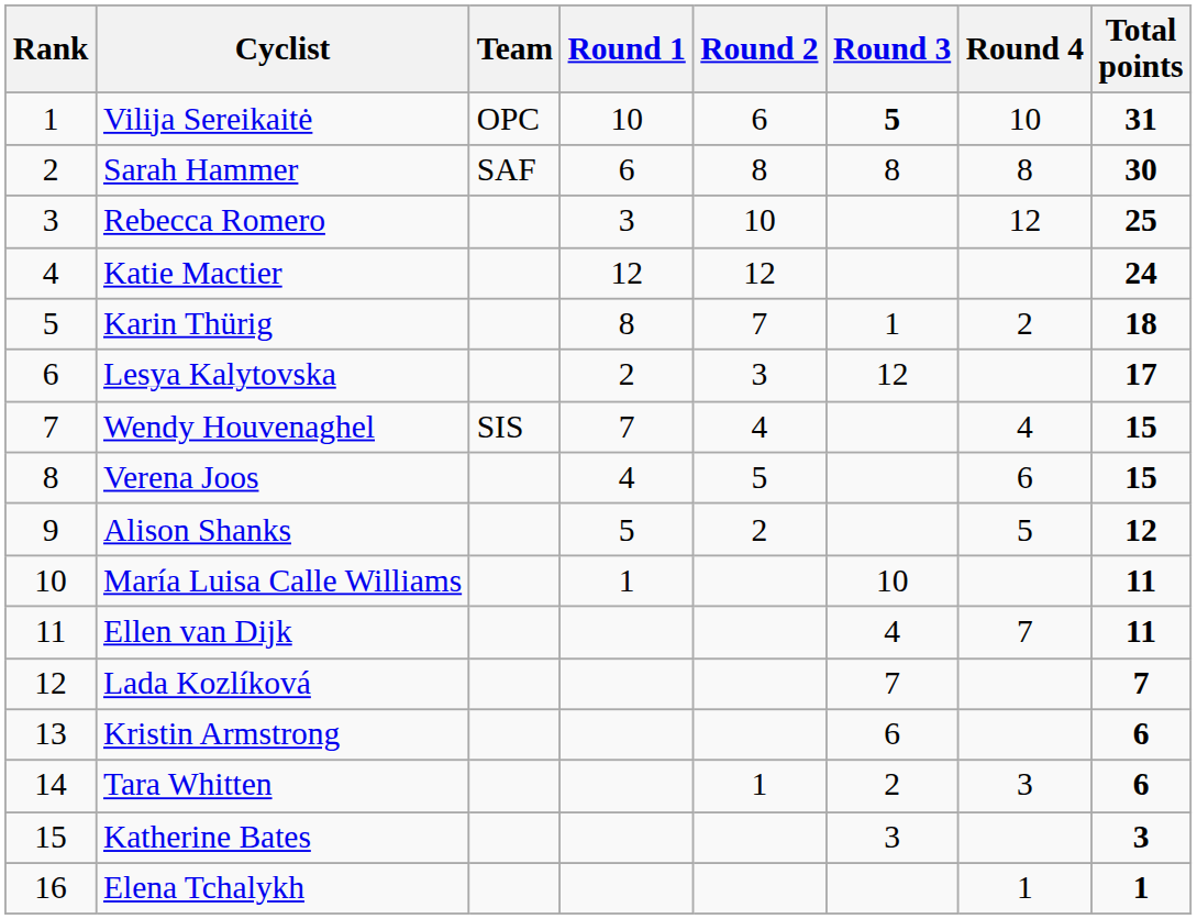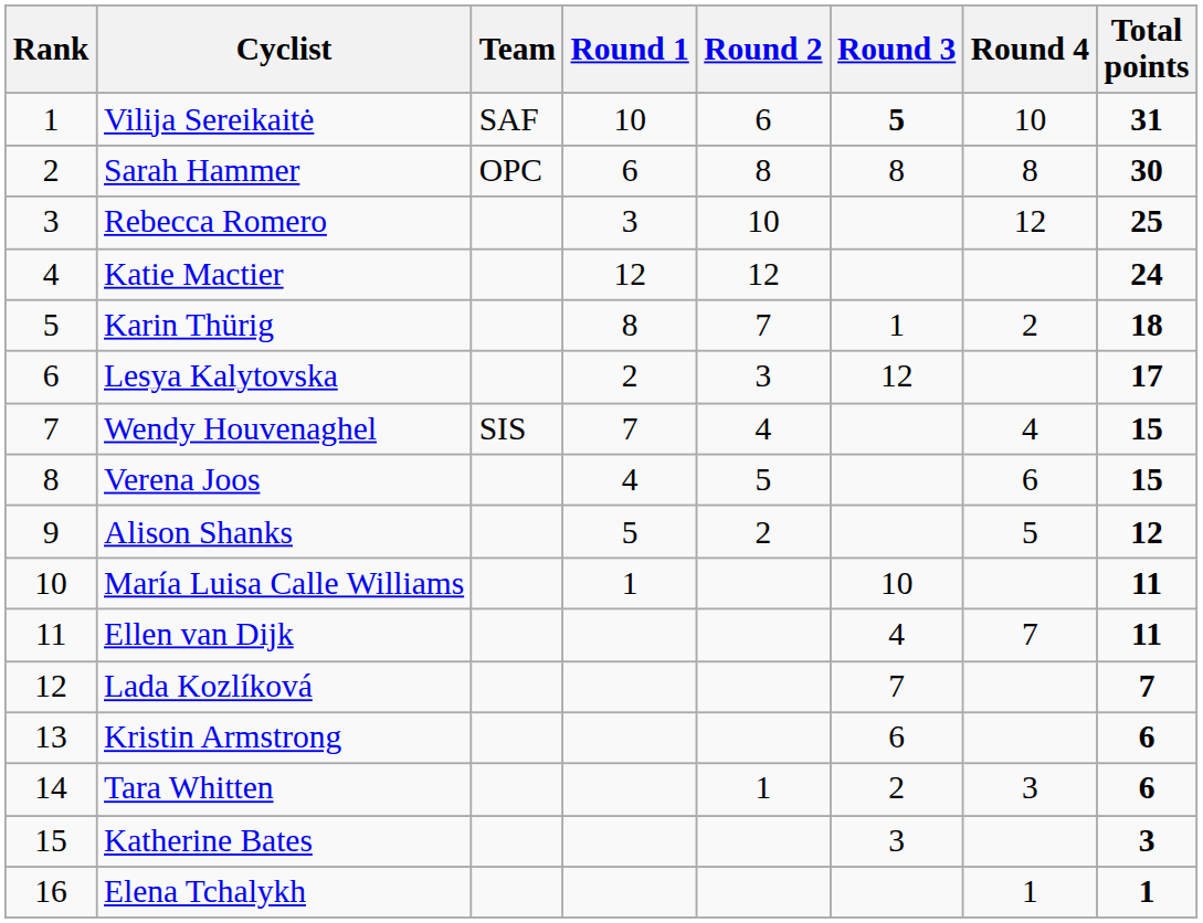Vilija Sereikaitė | Team: OPC -> SAF
Sarah Hammer | Team: SAF -> OPC
